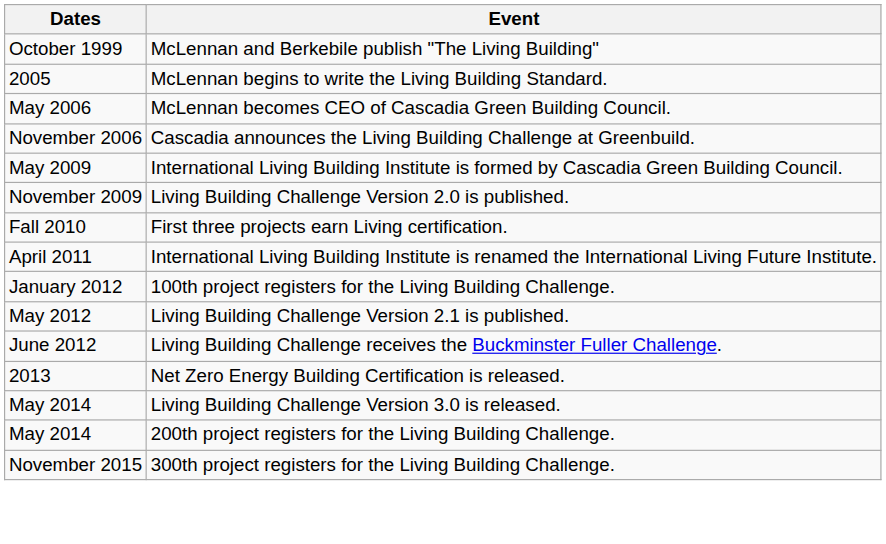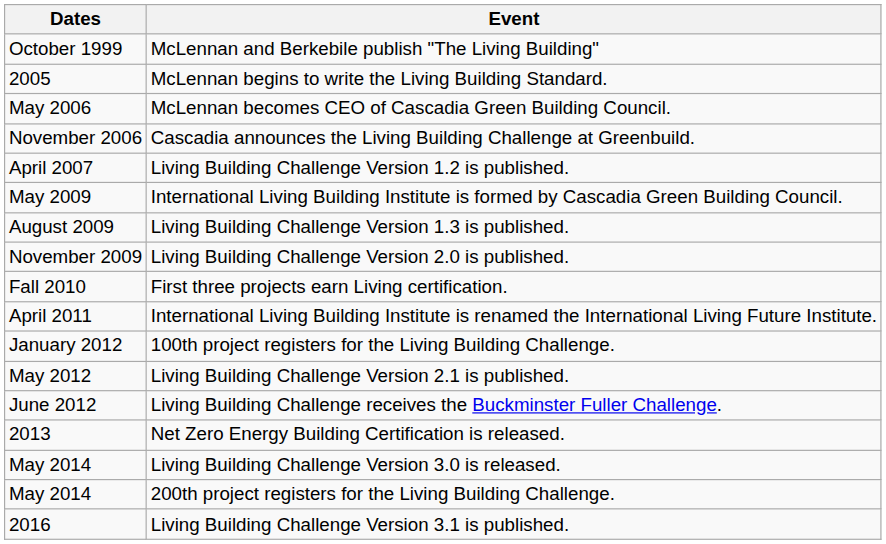+ row: April 2007 | Living Building Challenge Version 1.2 is published.
+ row: August 2009 | Living Building Challenge Version 1.3 is published.
- row: November 2015 | 300th project registers for the Living Building Challenge.
+ row: 2016 | Living Building Challenge Version 3.1 is published.
